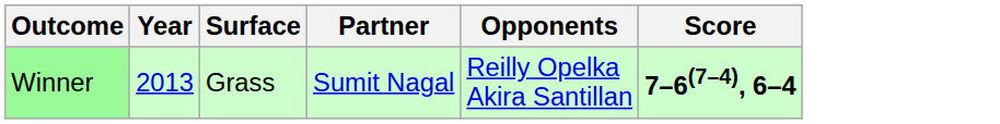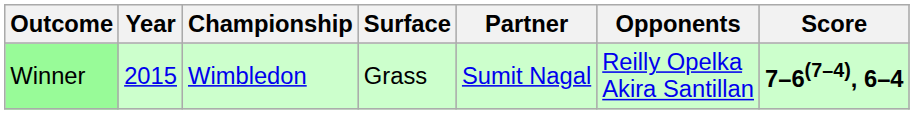+ column: Championship | Wimbledon
Winner | Year: 2013 -> 2015
